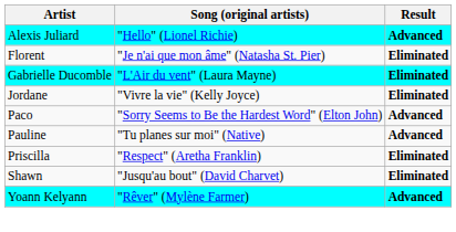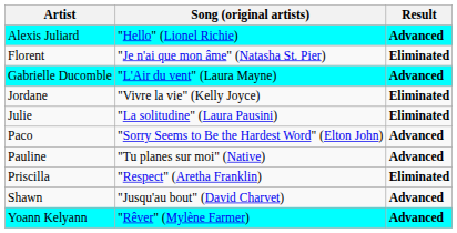Gabrielle Ducomble | Result: Eliminated -> Advanced
+ row: Julie | "La solitudine" (Laura Pausini) | Eliminated
Shawn | Result: Eliminated -> Advanced
